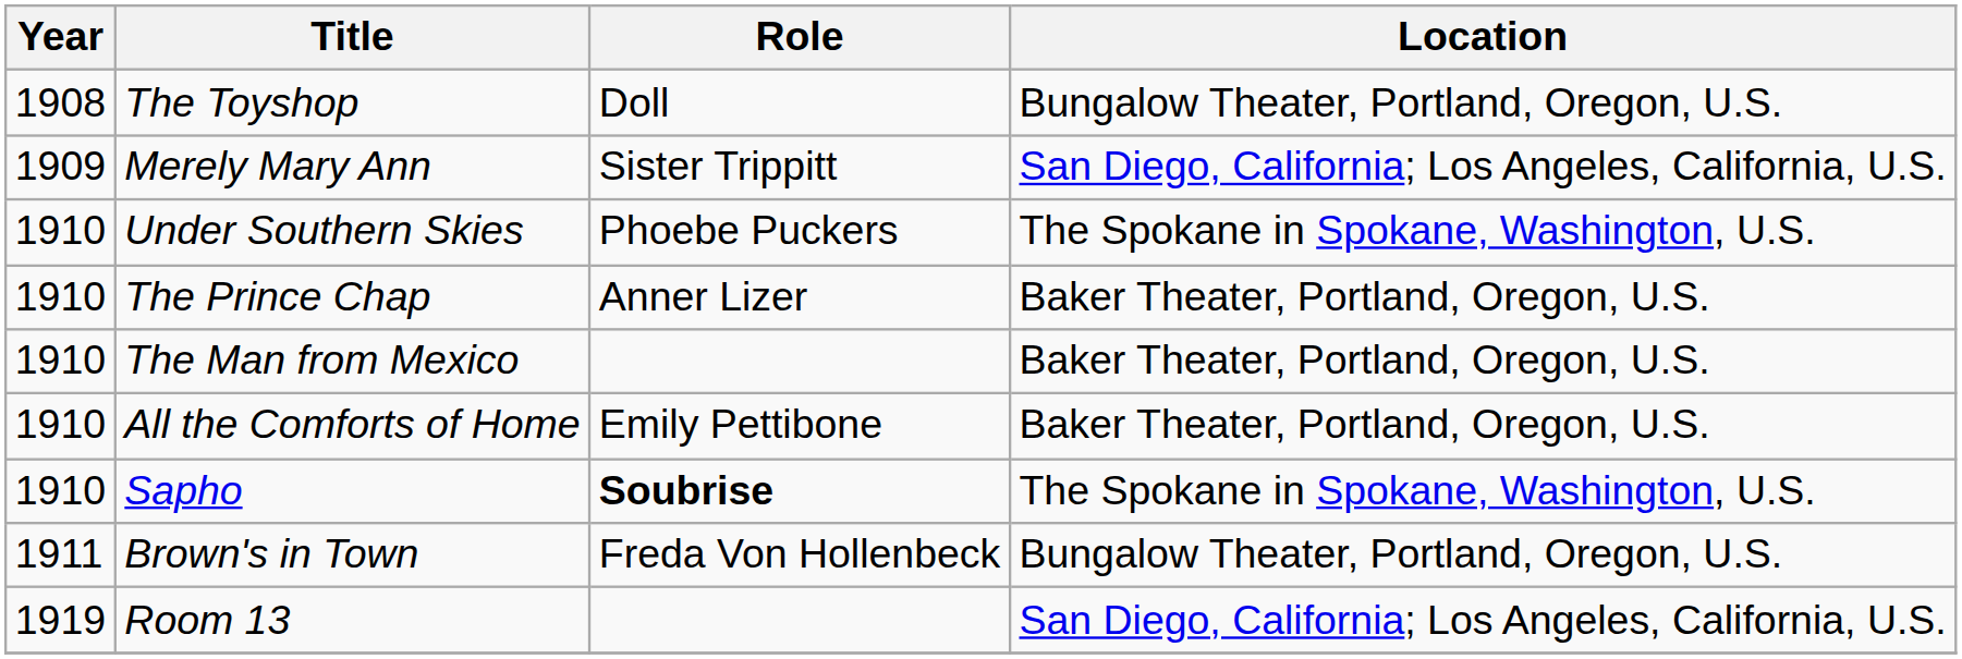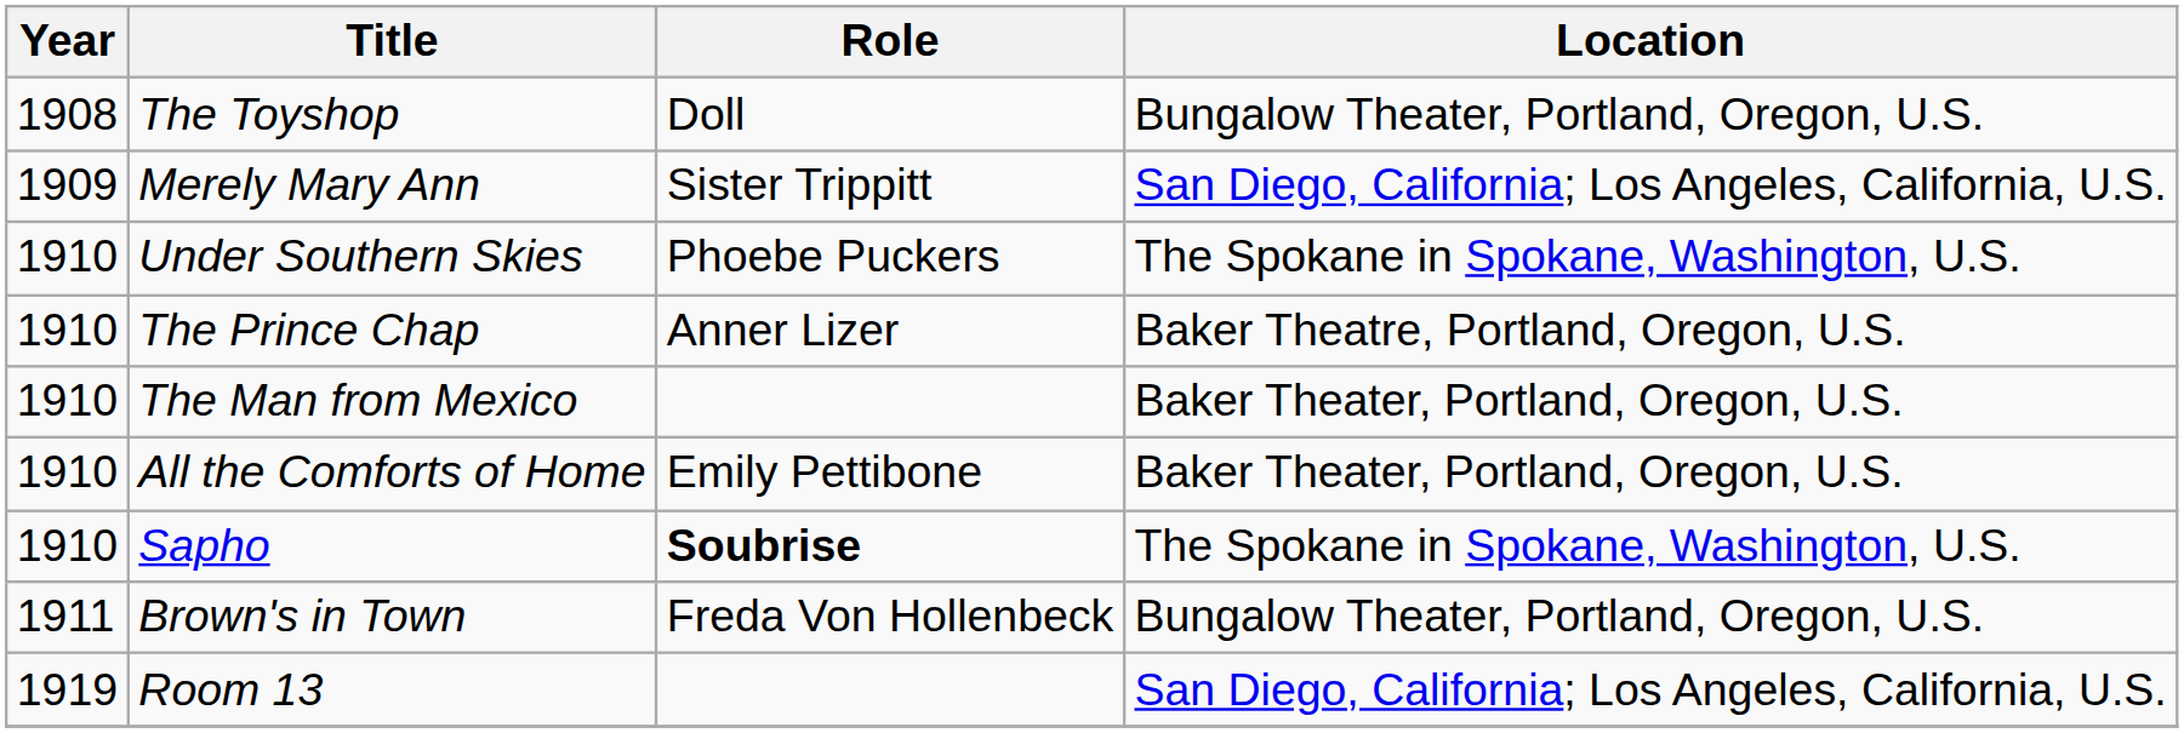The Prince Chap | Location: Baker Theater, Portland, Oregon, U.S. -> Baker Theatre, Portland, Oregon, U.S.
